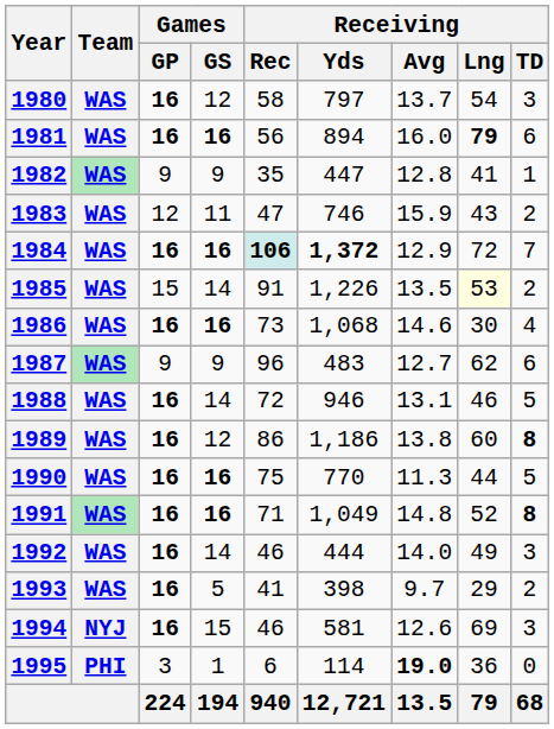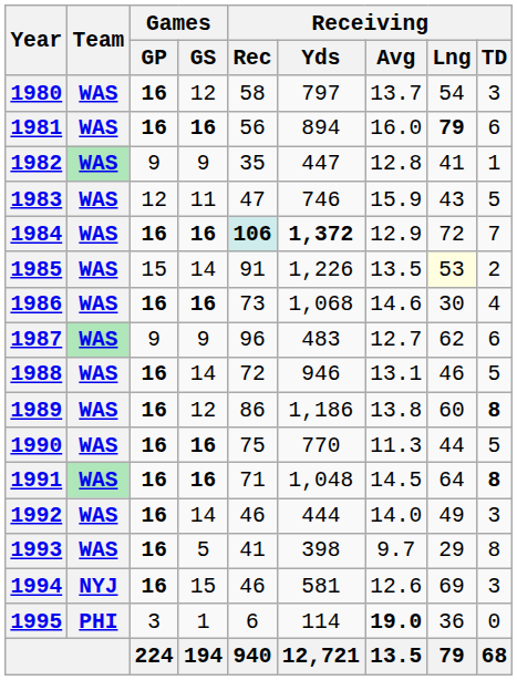1983 | Receiving / TD: 2 -> 5
1991 | Receiving / Yds: 1,049 -> 1,048
1991 | Receiving / Avg: 14.8 -> 14.5
1991 | Receiving / Lng: 52 -> 64
1993 | Receiving / TD: 2 -> 8
